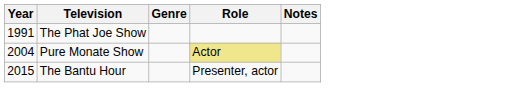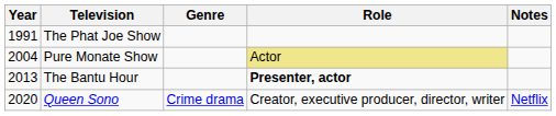The Bantu Hour | Year: 2015 -> 2013
The Bantu Hour | Role: normal -> bold
+ row: 2020 | Queen Sono | Crime drama | Creator, executive producer, director, writer | Netflix
